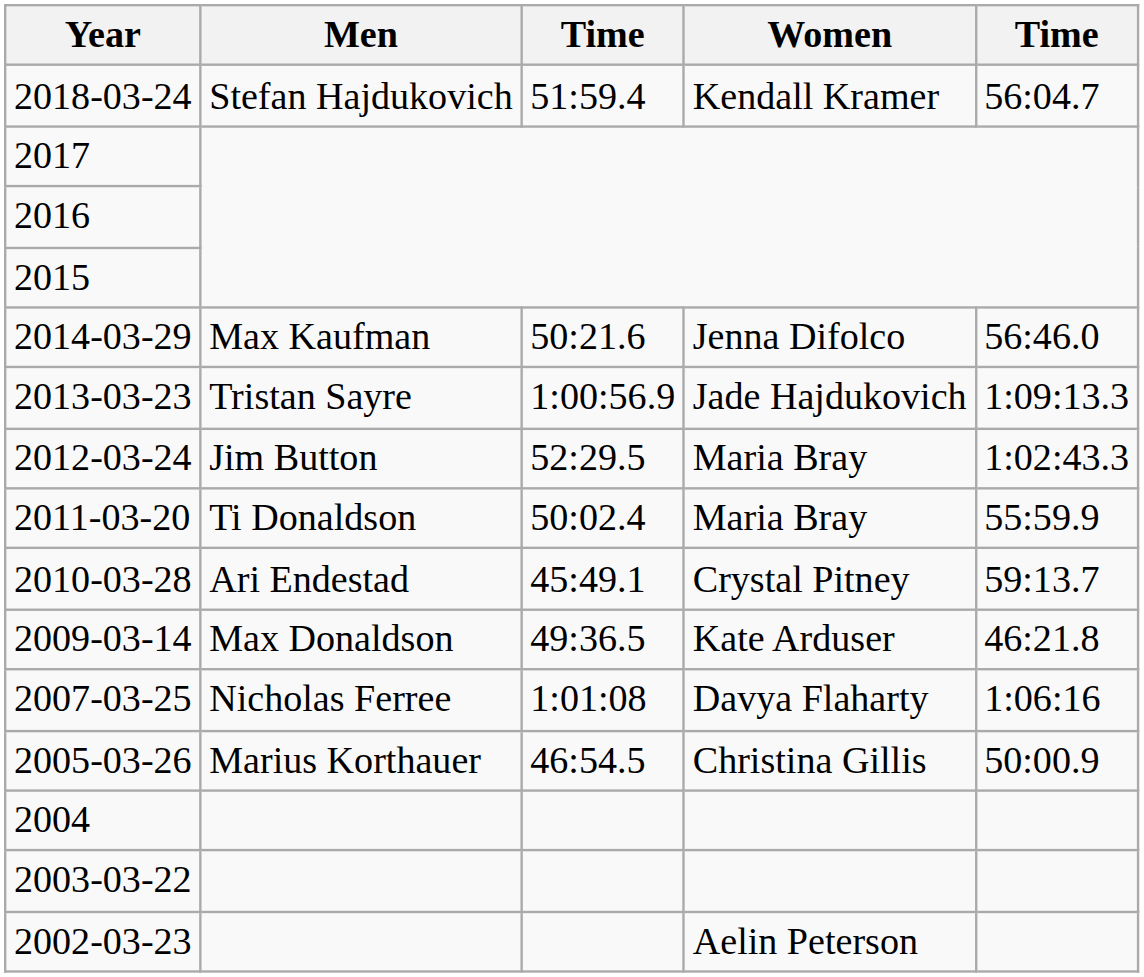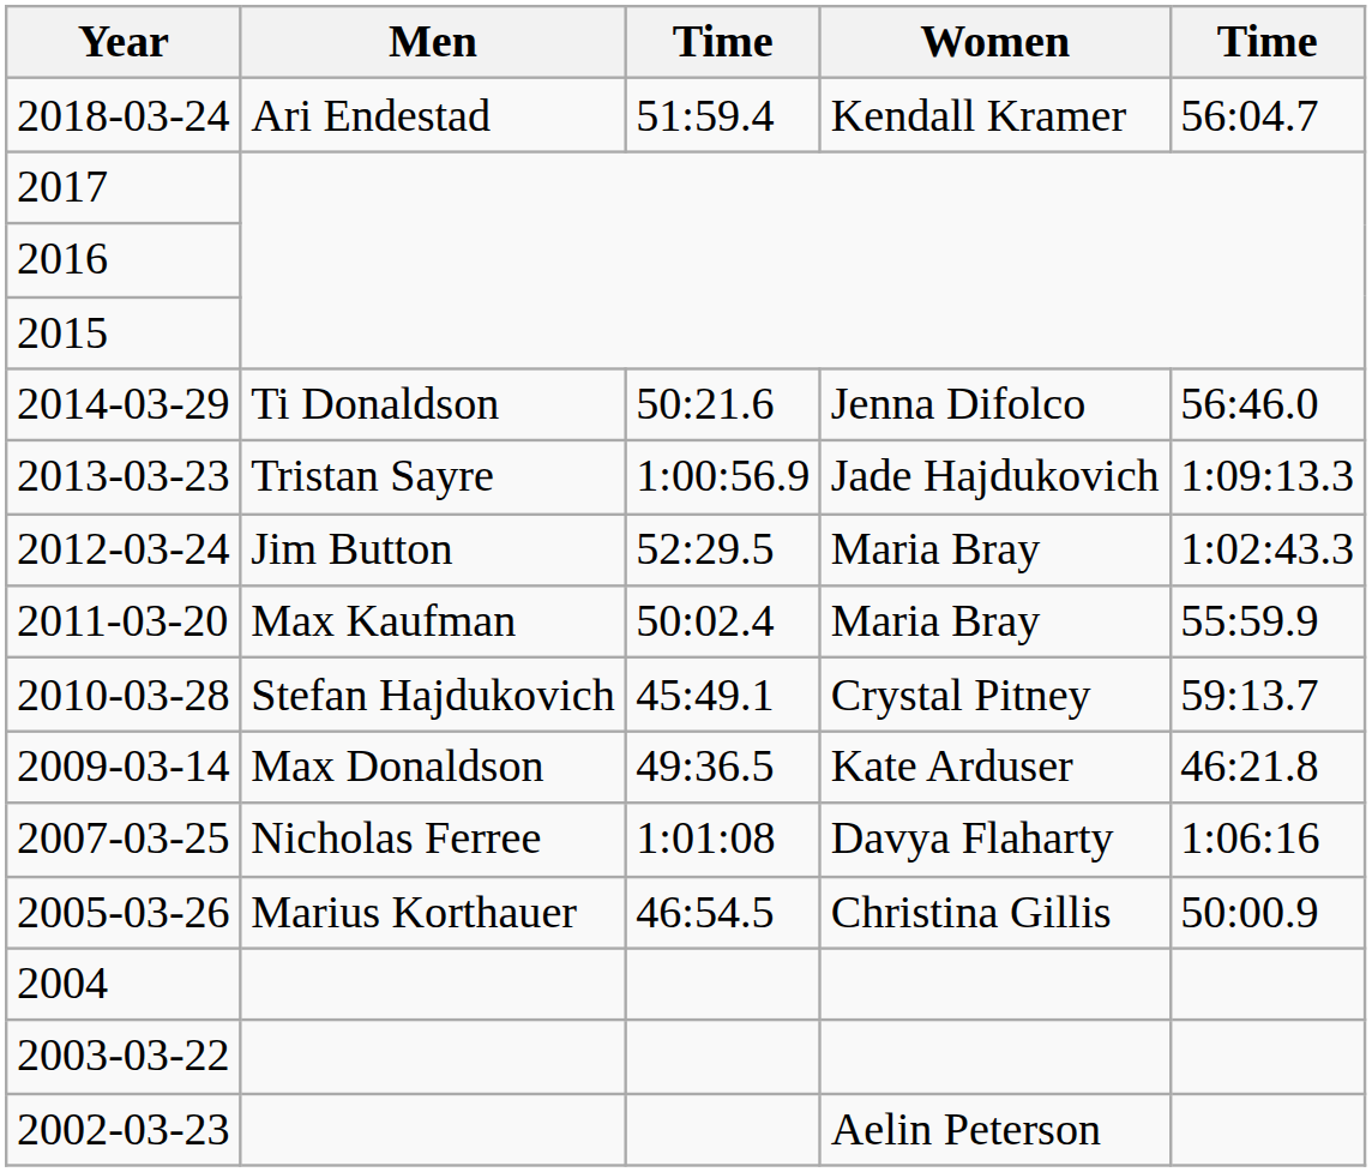2018-03-24 | Men: Stefan Hajdukovich -> Ari Endestad
2014-03-29 | Men: Max Kaufman -> Ti Donaldson
2011-03-20 | Men: Ti Donaldson -> Max Kaufman
2010-03-28 | Men: Ari Endestad -> Stefan Hajdukovich
